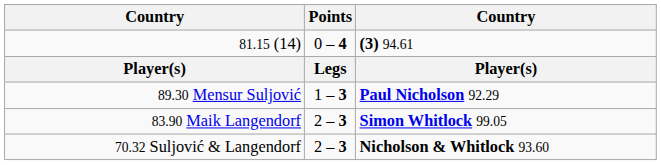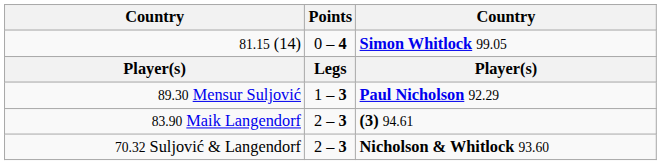81.15 (14) | column 3: (3) 94.61 -> Simon Whitlock 99.05
83.90 Maik Langendorf | column 3: Simon Whitlock 99.05 -> (3) 94.61
